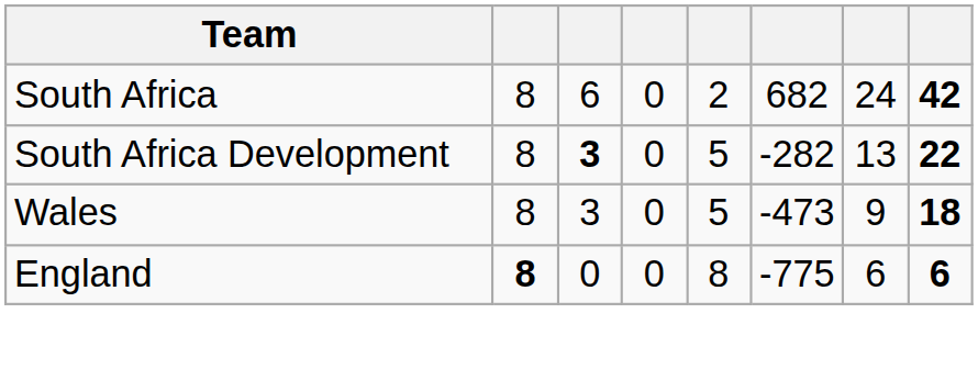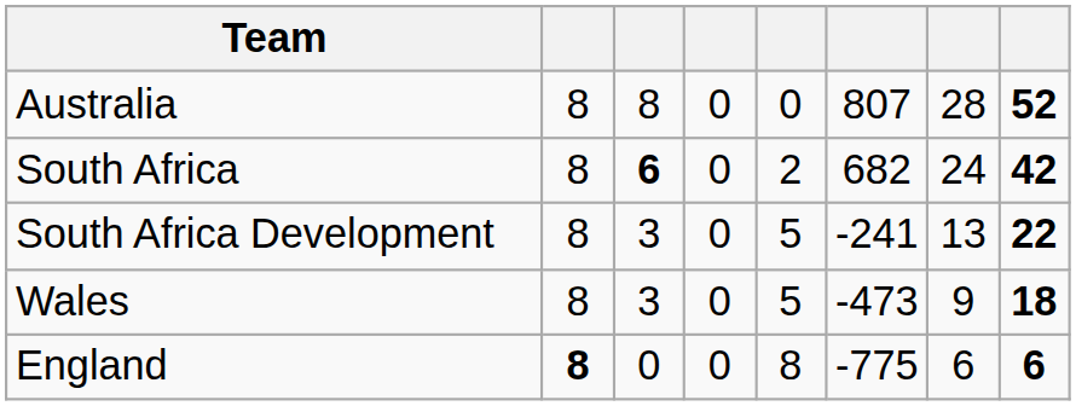+ row: Australia | 8 | 8 | 0 | 0 | 807 | 28 | 52
South Africa | column 3: normal -> bold
South Africa Development | column 3: bold -> normal
South Africa Development | column 6: -282 -> -241
